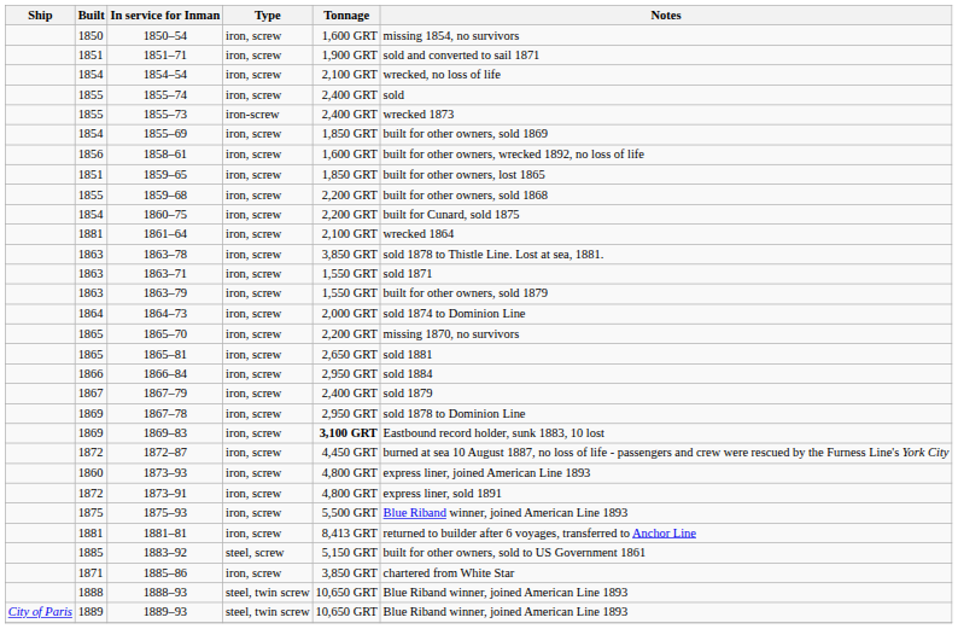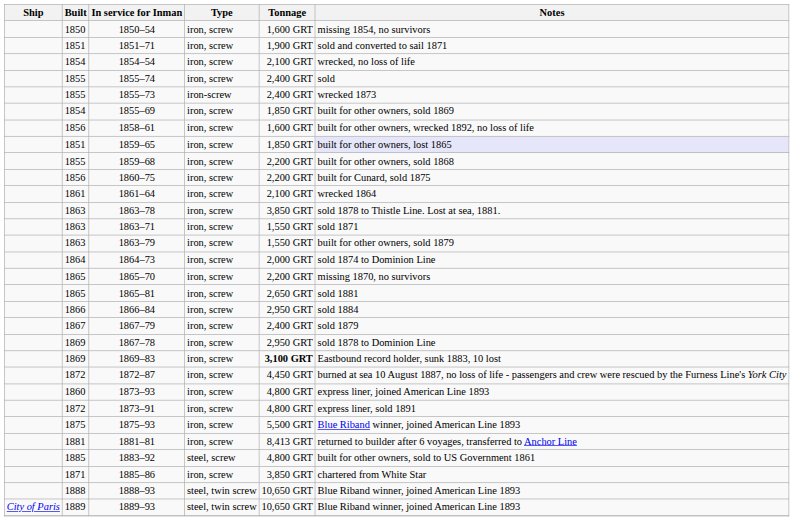1859–65 | Notes: no background -> lavender background
1860–75 | Built: 1854 -> 1856
1861–64 | Built: 1881 -> 1861
1883–92 | Tonnage: 5,150 GRT -> 4,800 GRT
